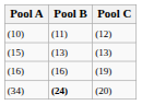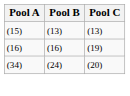- row: (10) | (11) | (12)
(34) | Pool B: bold -> normal
